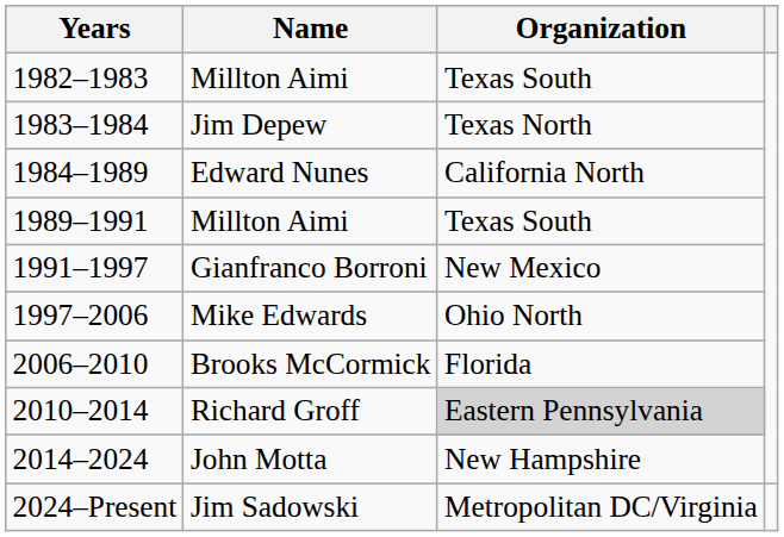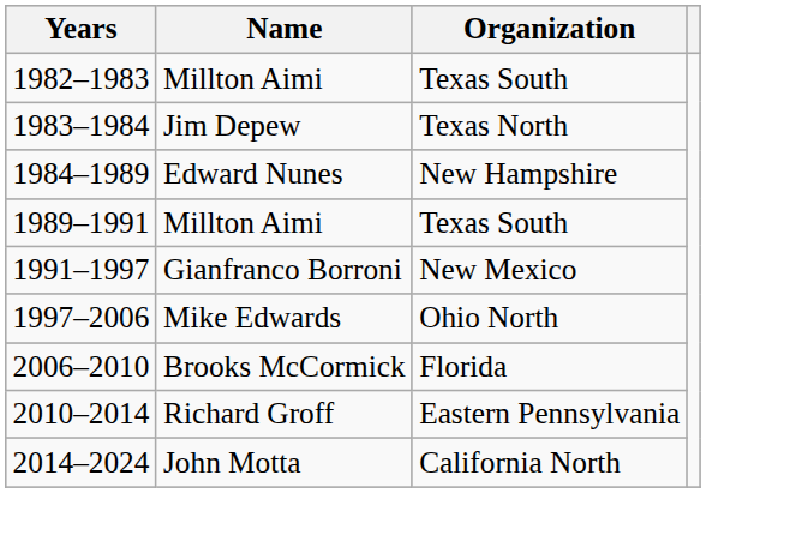Edward Nunes | Organization: California North -> New Hampshire
Richard Groff | Organization: lightgrey background -> no background
John Motta | Organization: New Hampshire -> California North
- row: 2024–Present | Jim Sadowski | Metropolitan DC/Virginia
